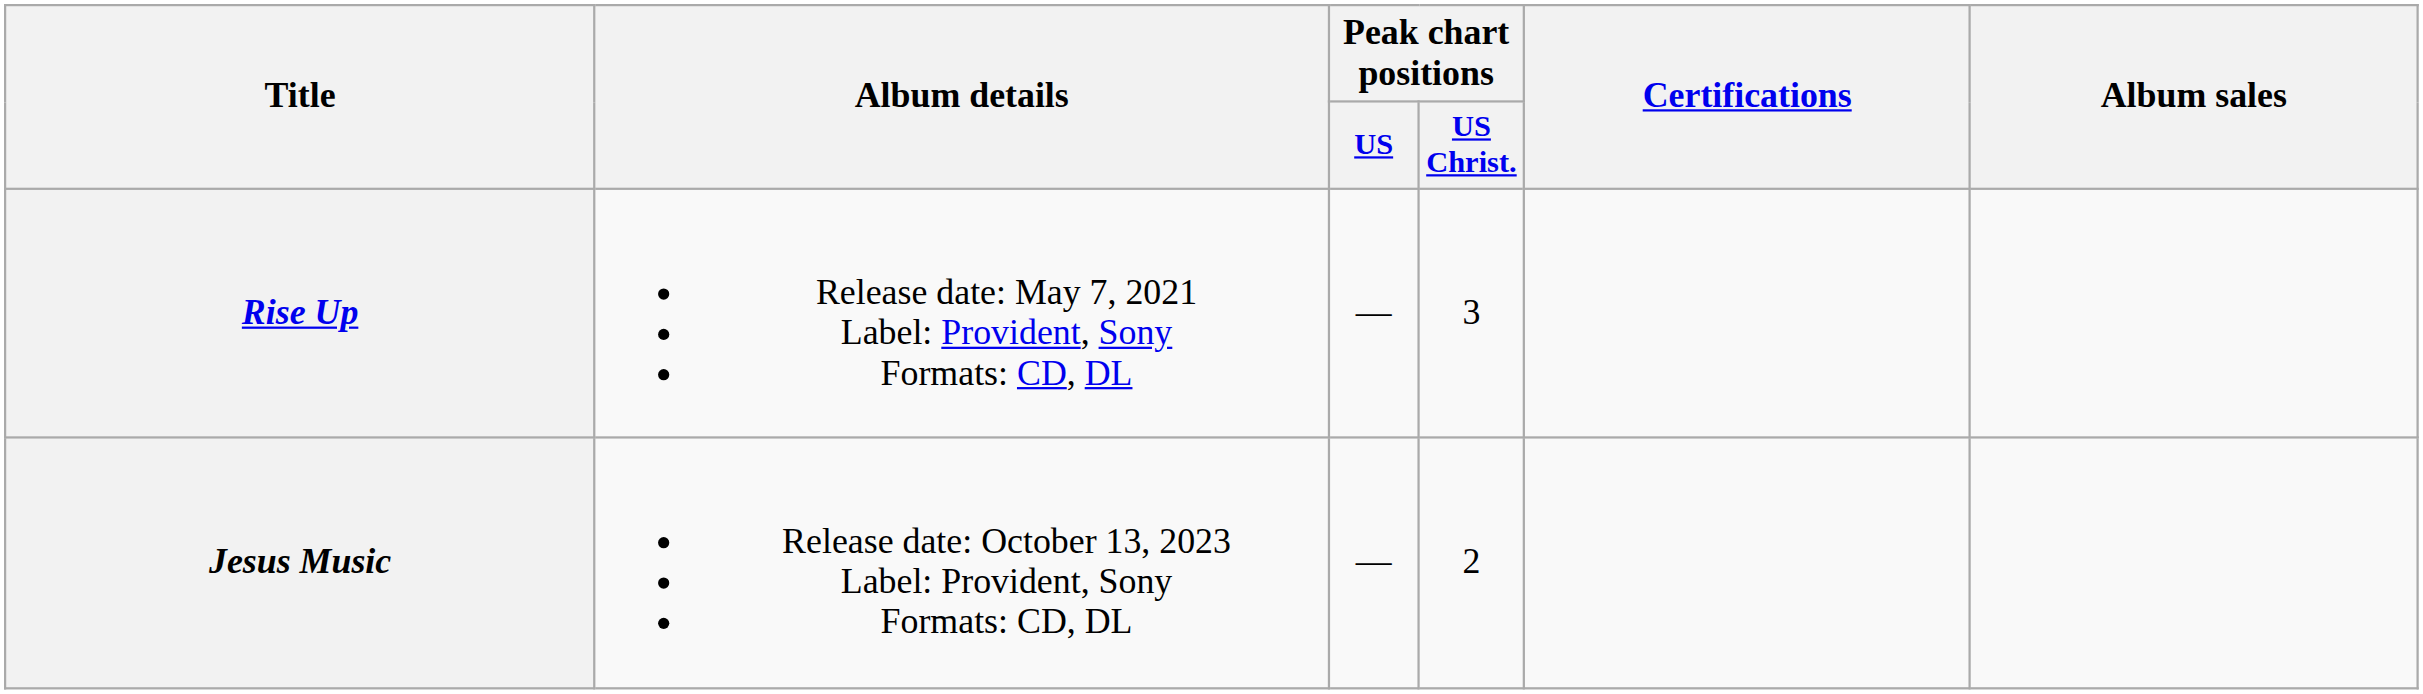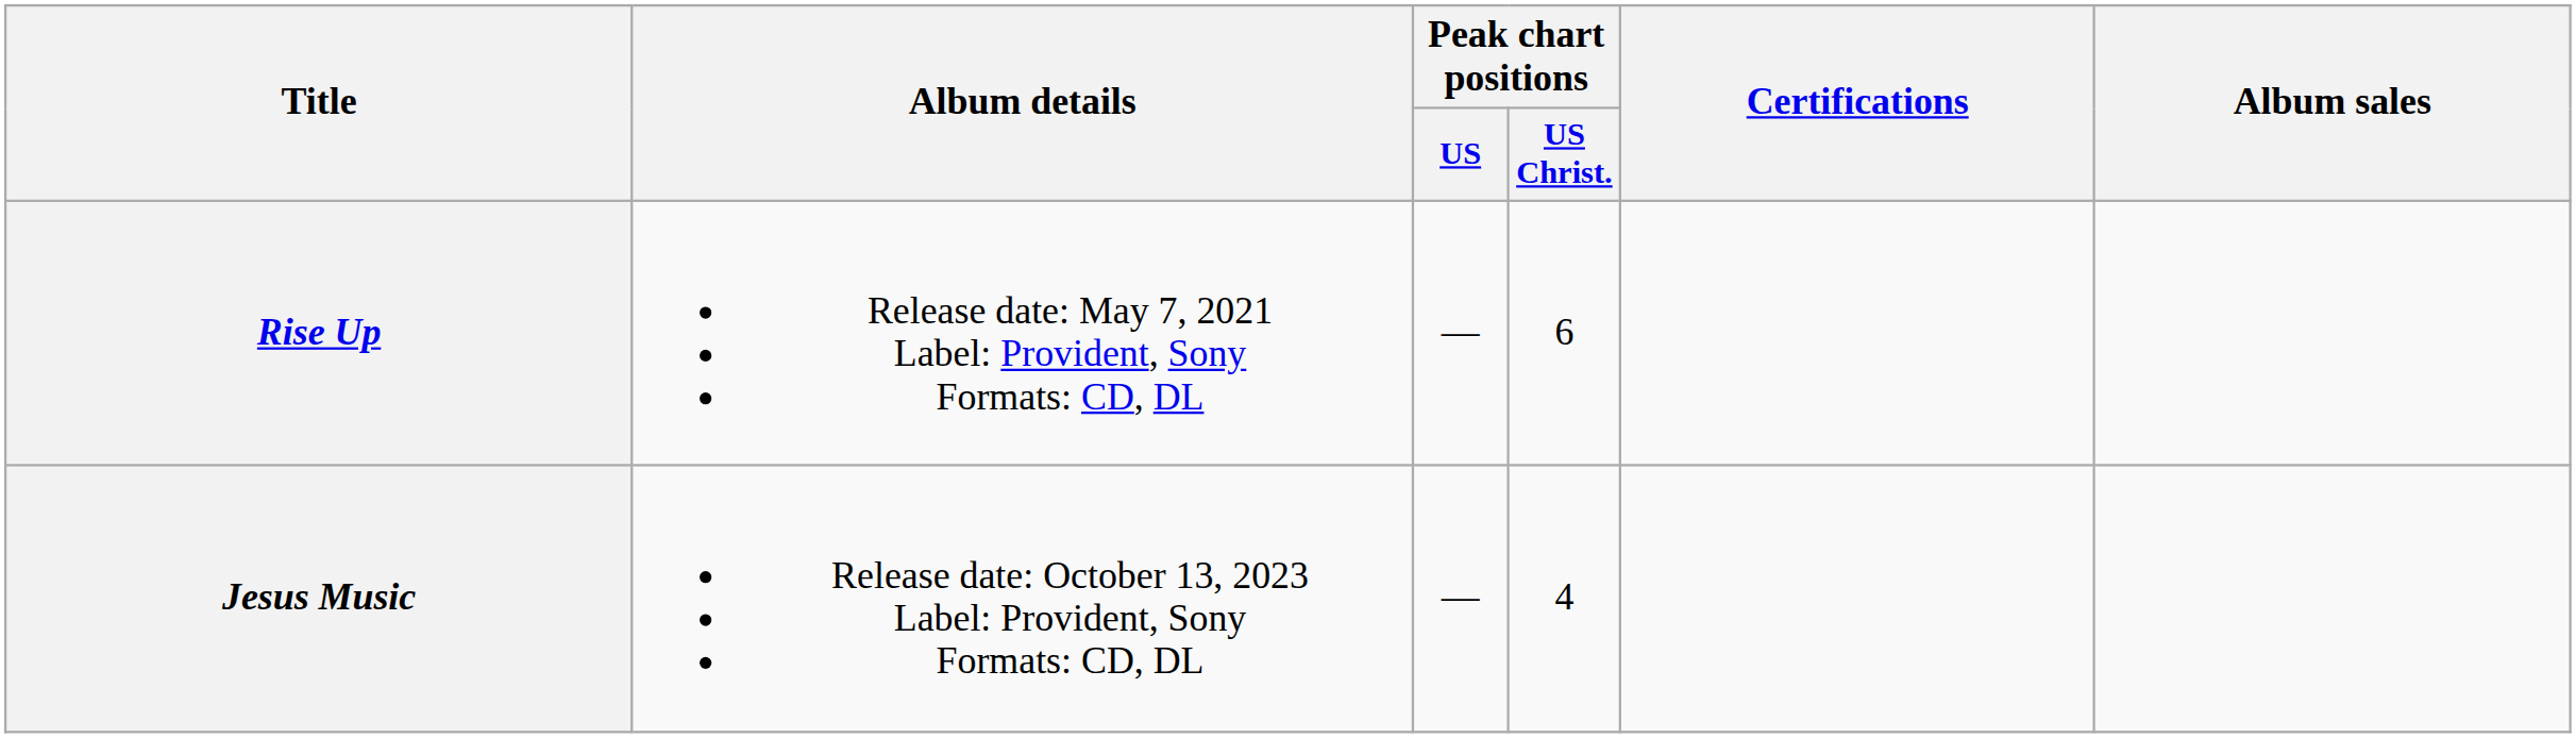Rise Up | Peak chart positions / US Christ.: 3 -> 6
Jesus Music | Peak chart positions / US Christ.: 2 -> 4
